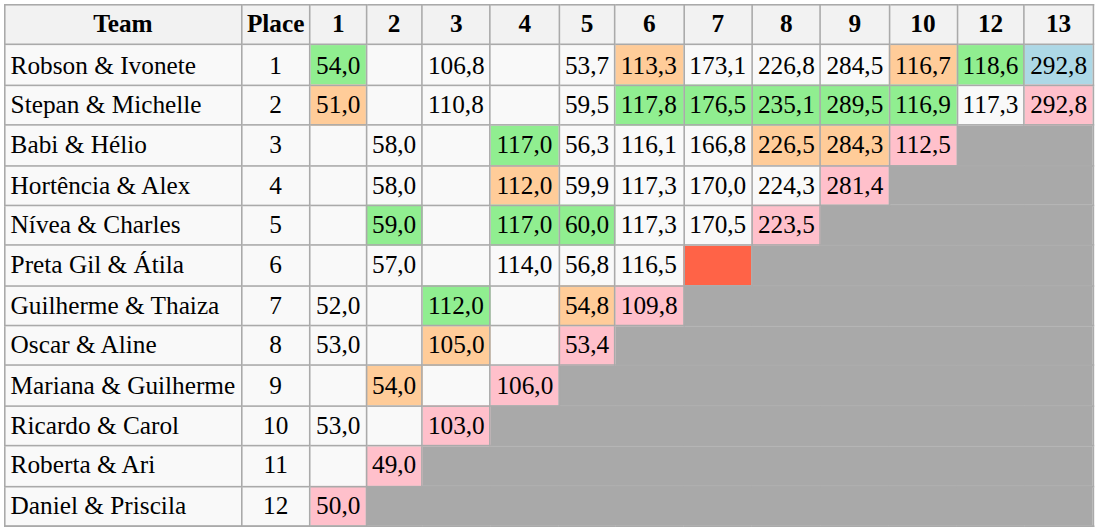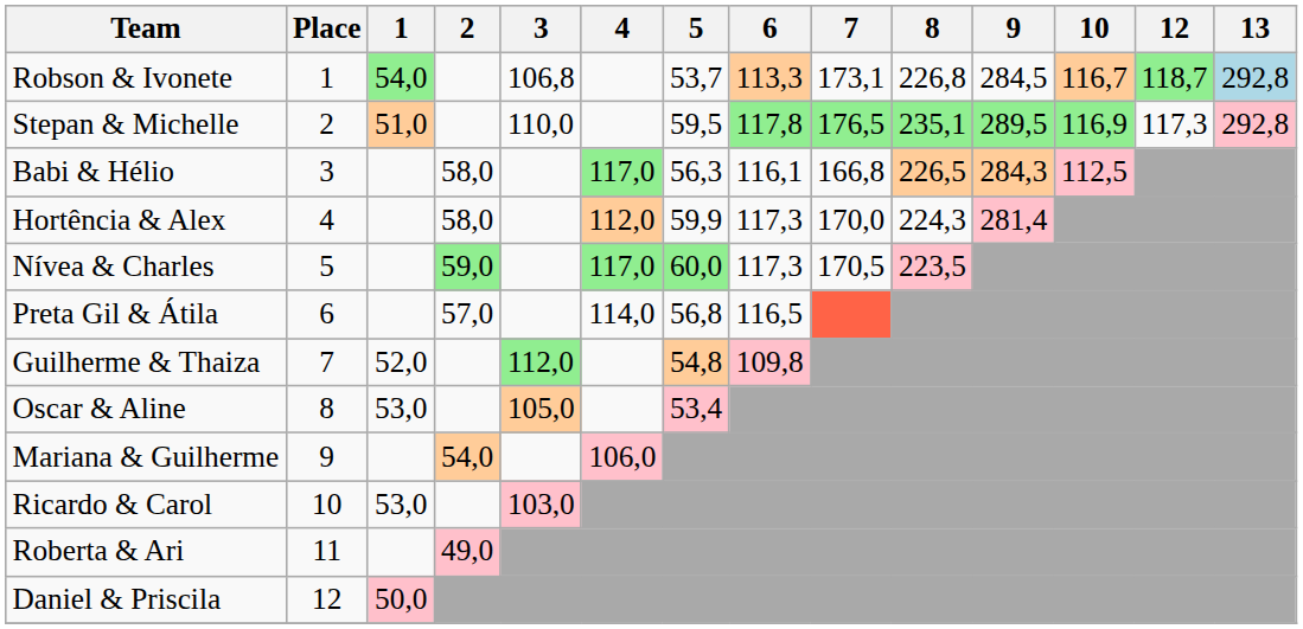Robson & Ivonete | 12: 118,6 -> 118,7
Stepan & Michelle | 3: 110,8 -> 110,0
